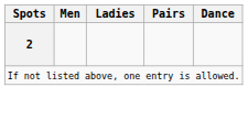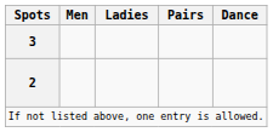+ row: 3
